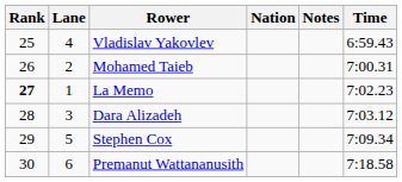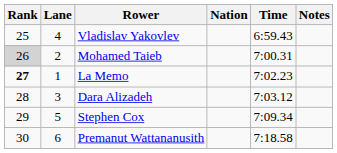columns swapped: Time <-> Notes
Mohamed Taieb | Rank: no background -> lightgrey background
